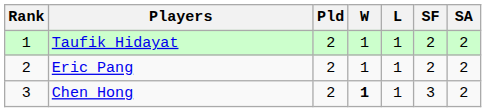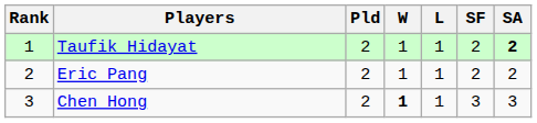Taufik Hidayat | SA: normal -> bold
Chen Hong | SA: 2 -> 3
